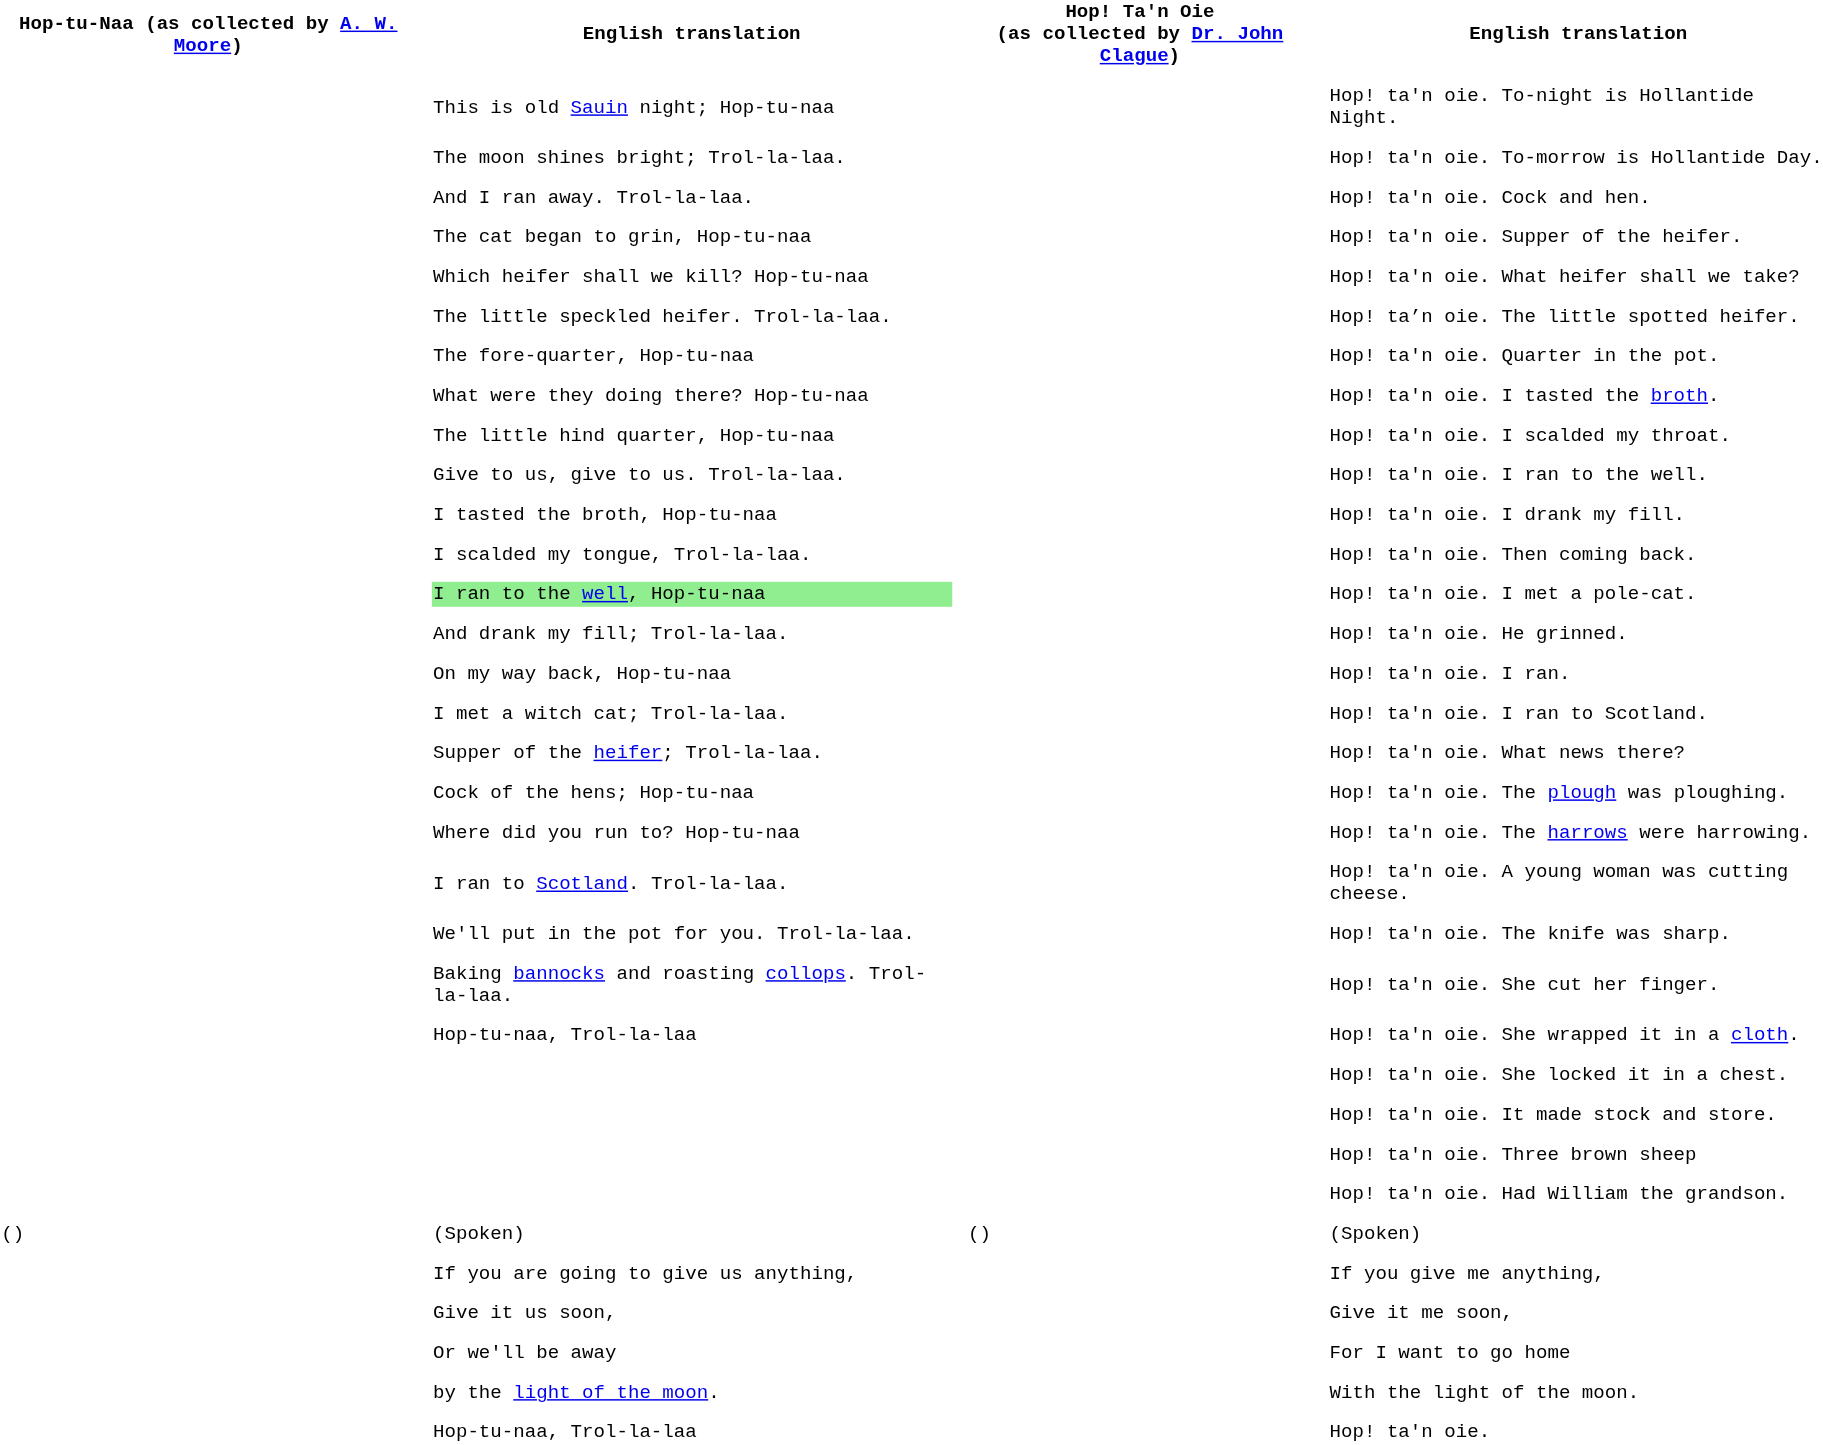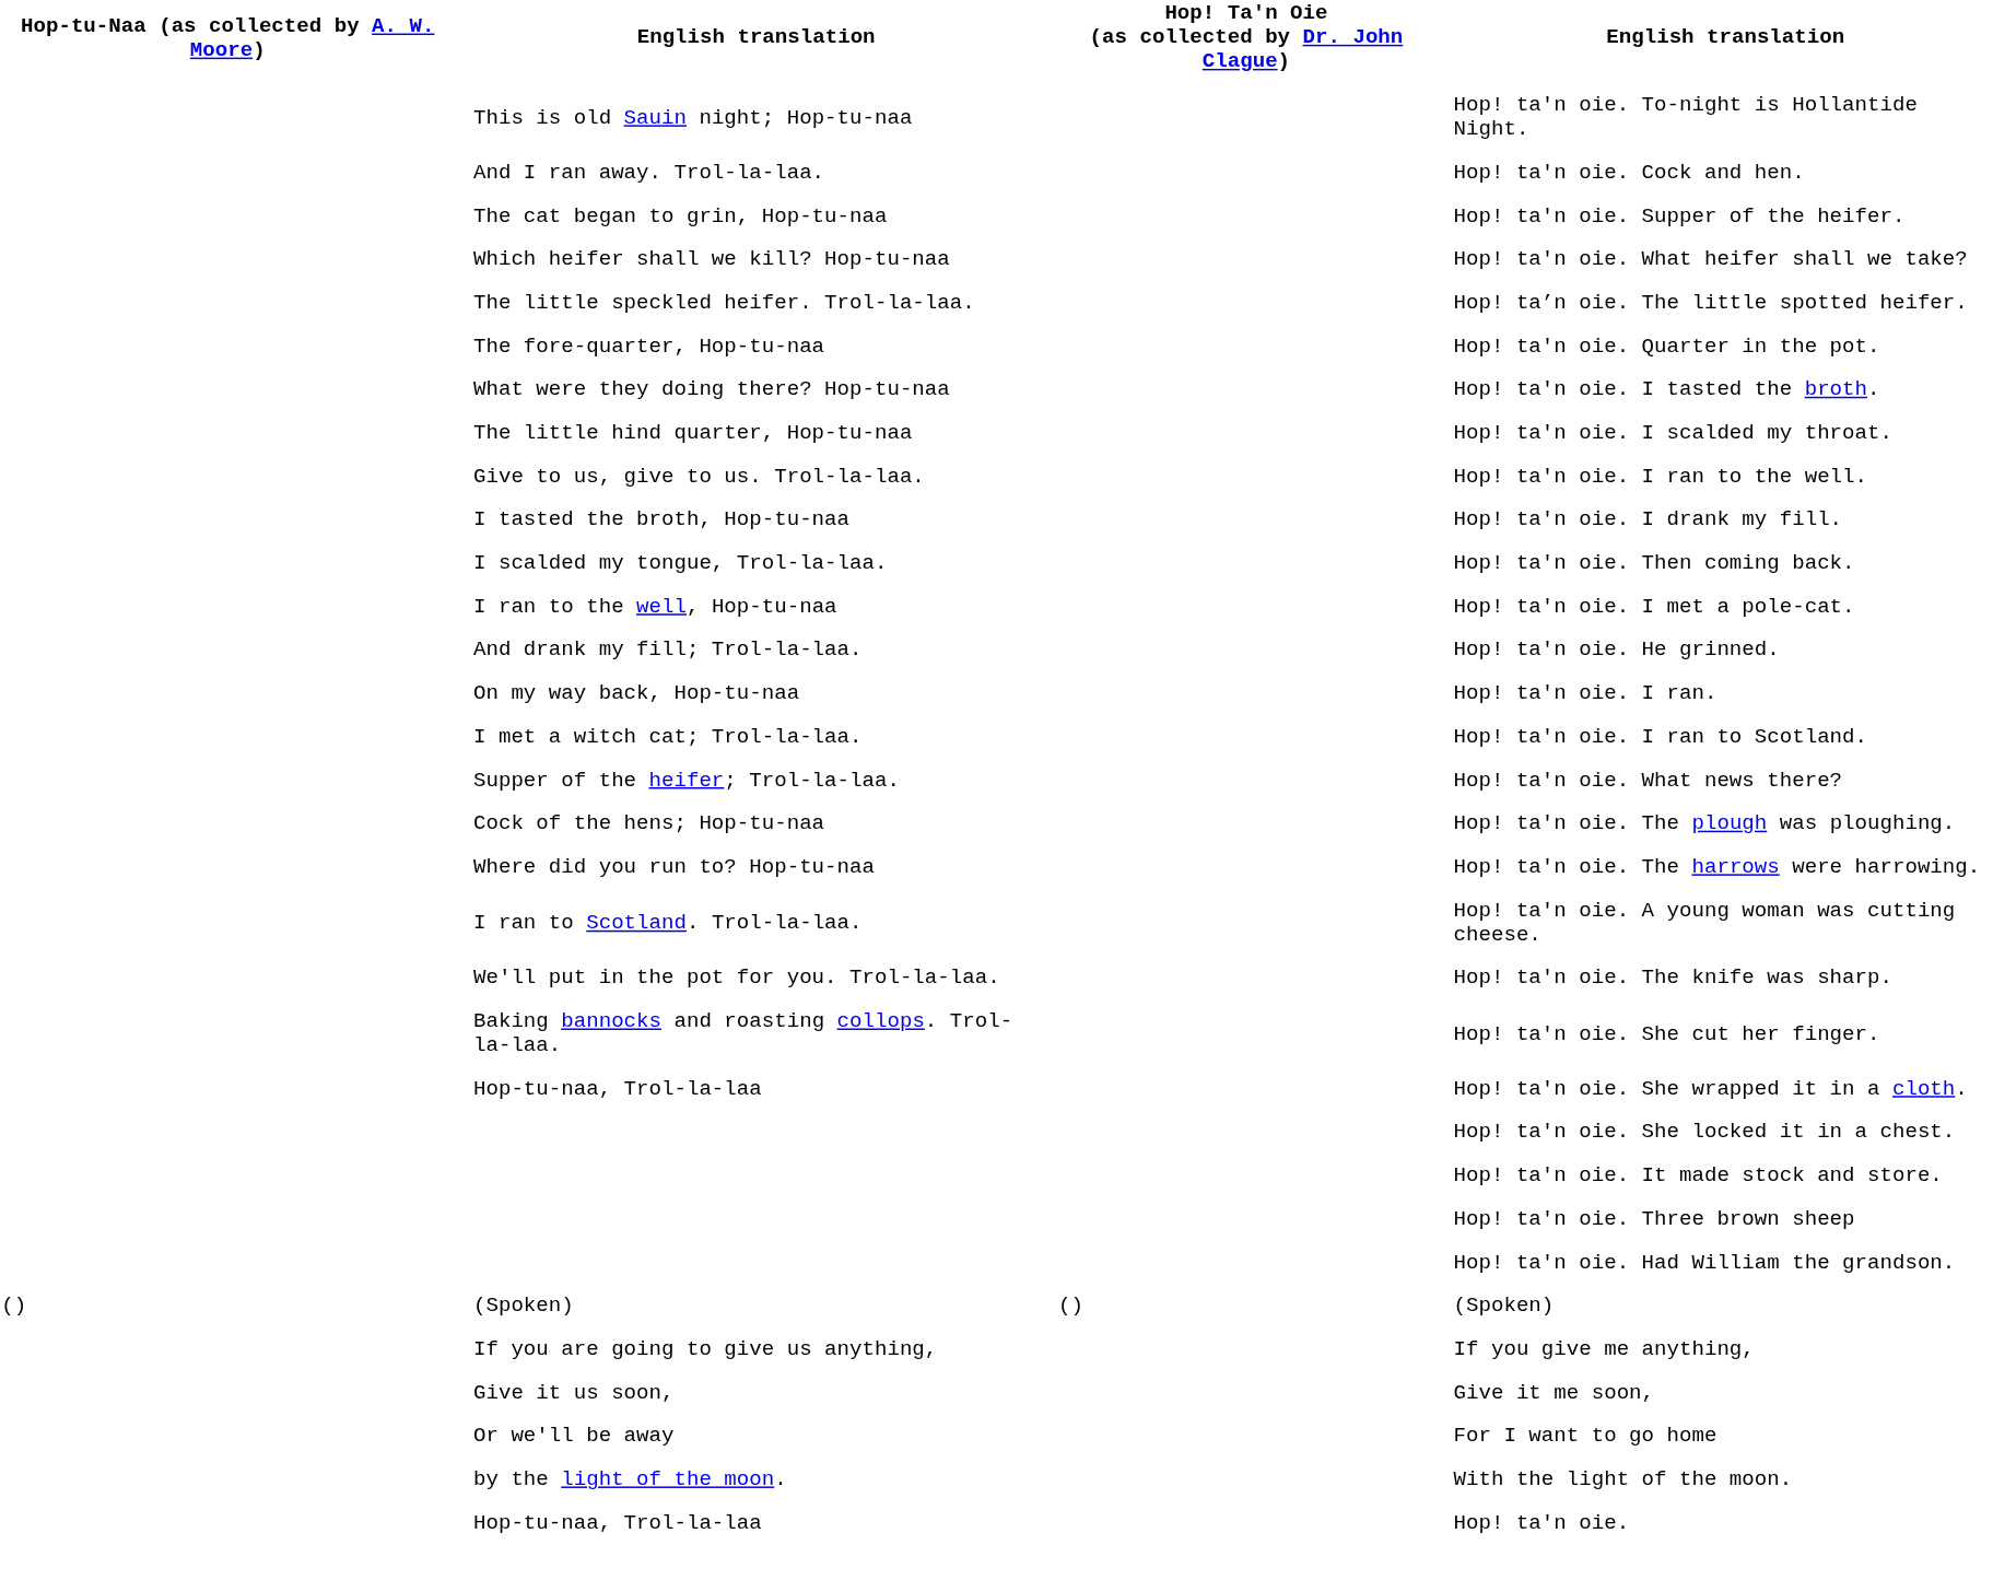- row: The moon shines bright; Trol-la-laa. | Hop! ta'n oie. To-morrow is Hollantide Day.
Hop! ta'n oie. I met a pole-cat. | column 2: lightgreen background -> no background
